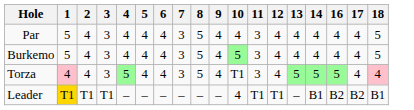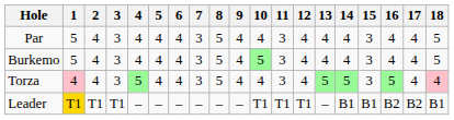+ column: 15 | 3 | 3 | 3 | B1
Torza | 10: T1 -> 4
Leader | 10: 4 -> T1
